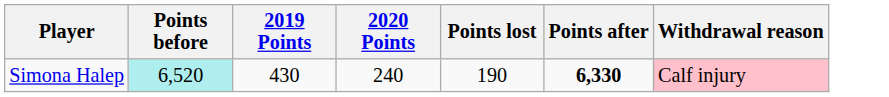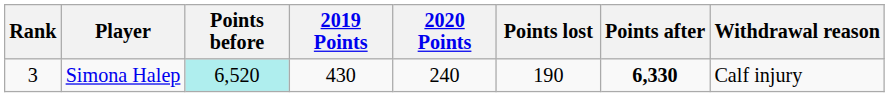+ column: Rank | 3
Simona Halep | Withdrawal reason: pink background -> no background
